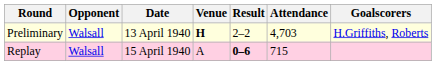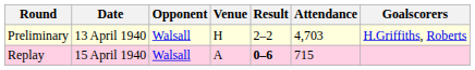columns swapped: Date <-> Opponent
Preliminary | Venue: bold -> normal
